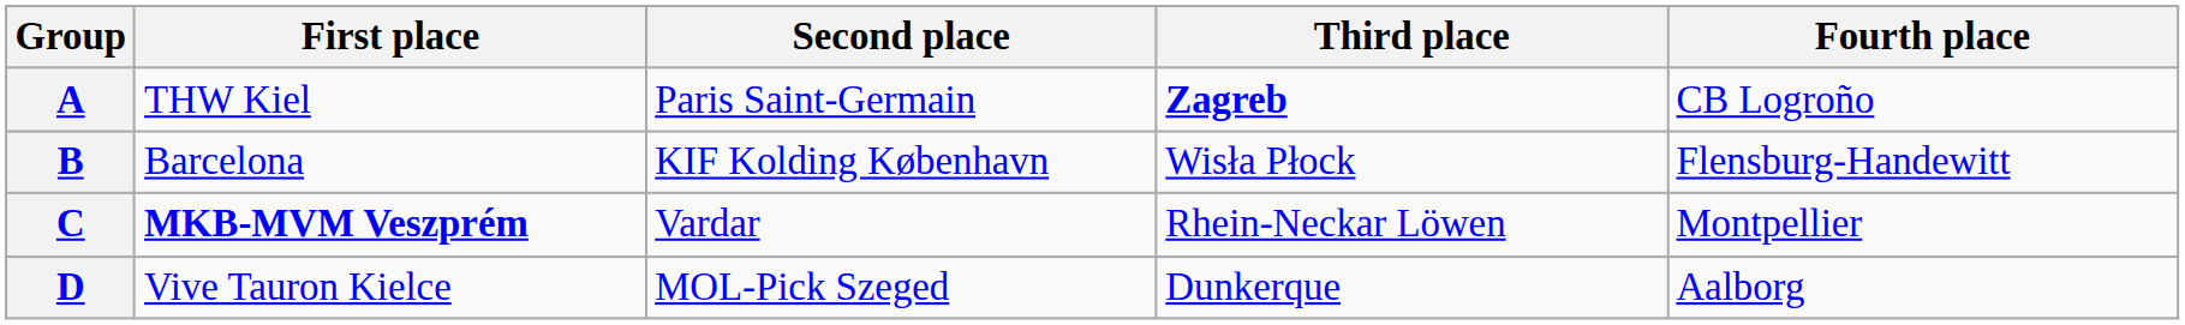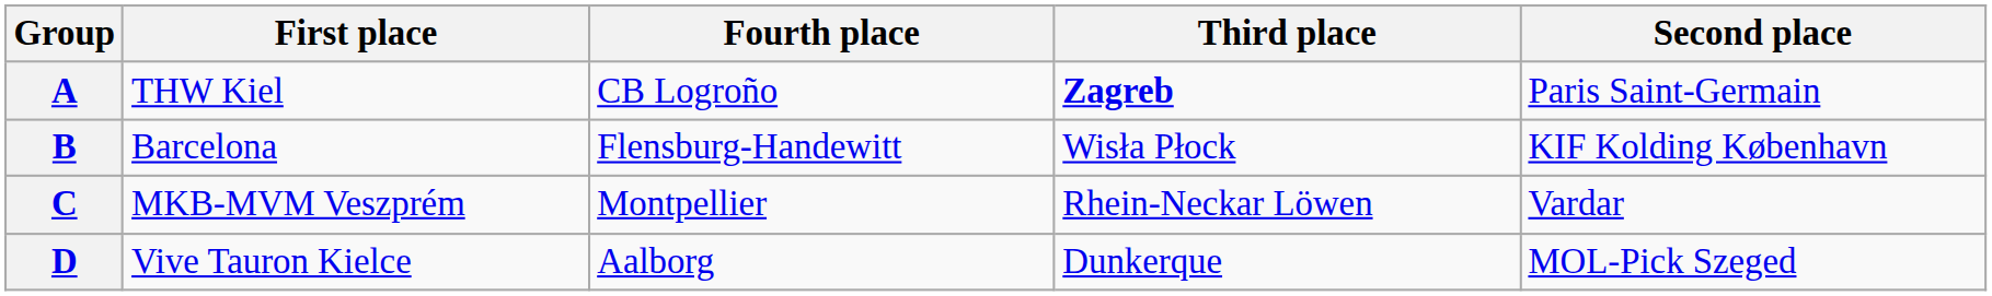columns swapped: Second place <-> Fourth place
C | First place: bold -> normal
